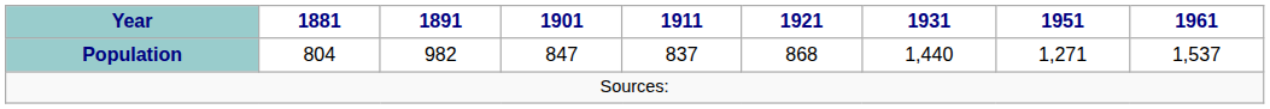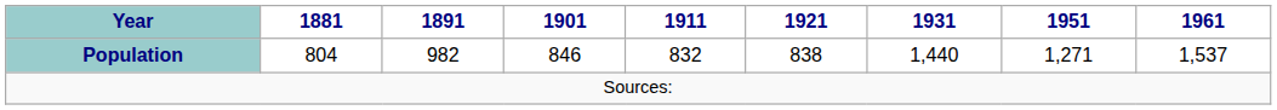Population | 1901: 847 -> 846
Population | 1911: 837 -> 832
Population | 1921: 868 -> 838
